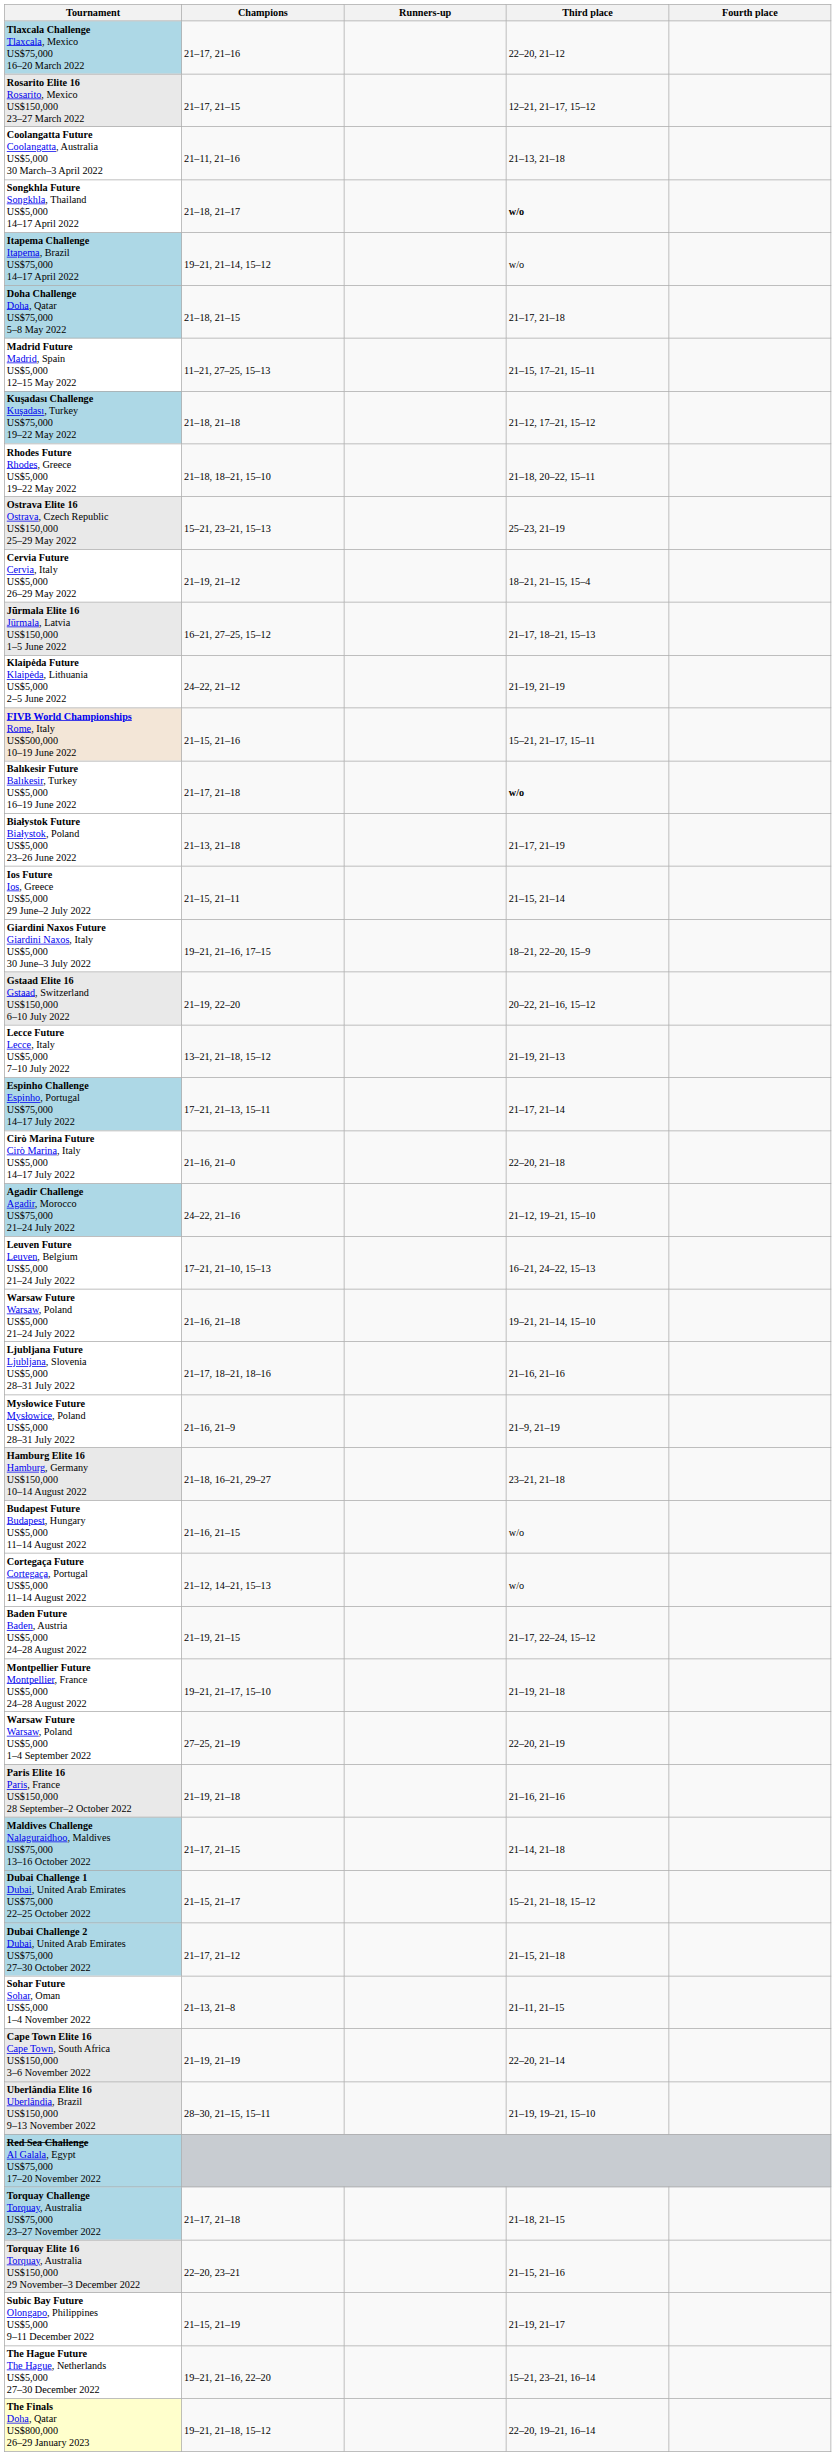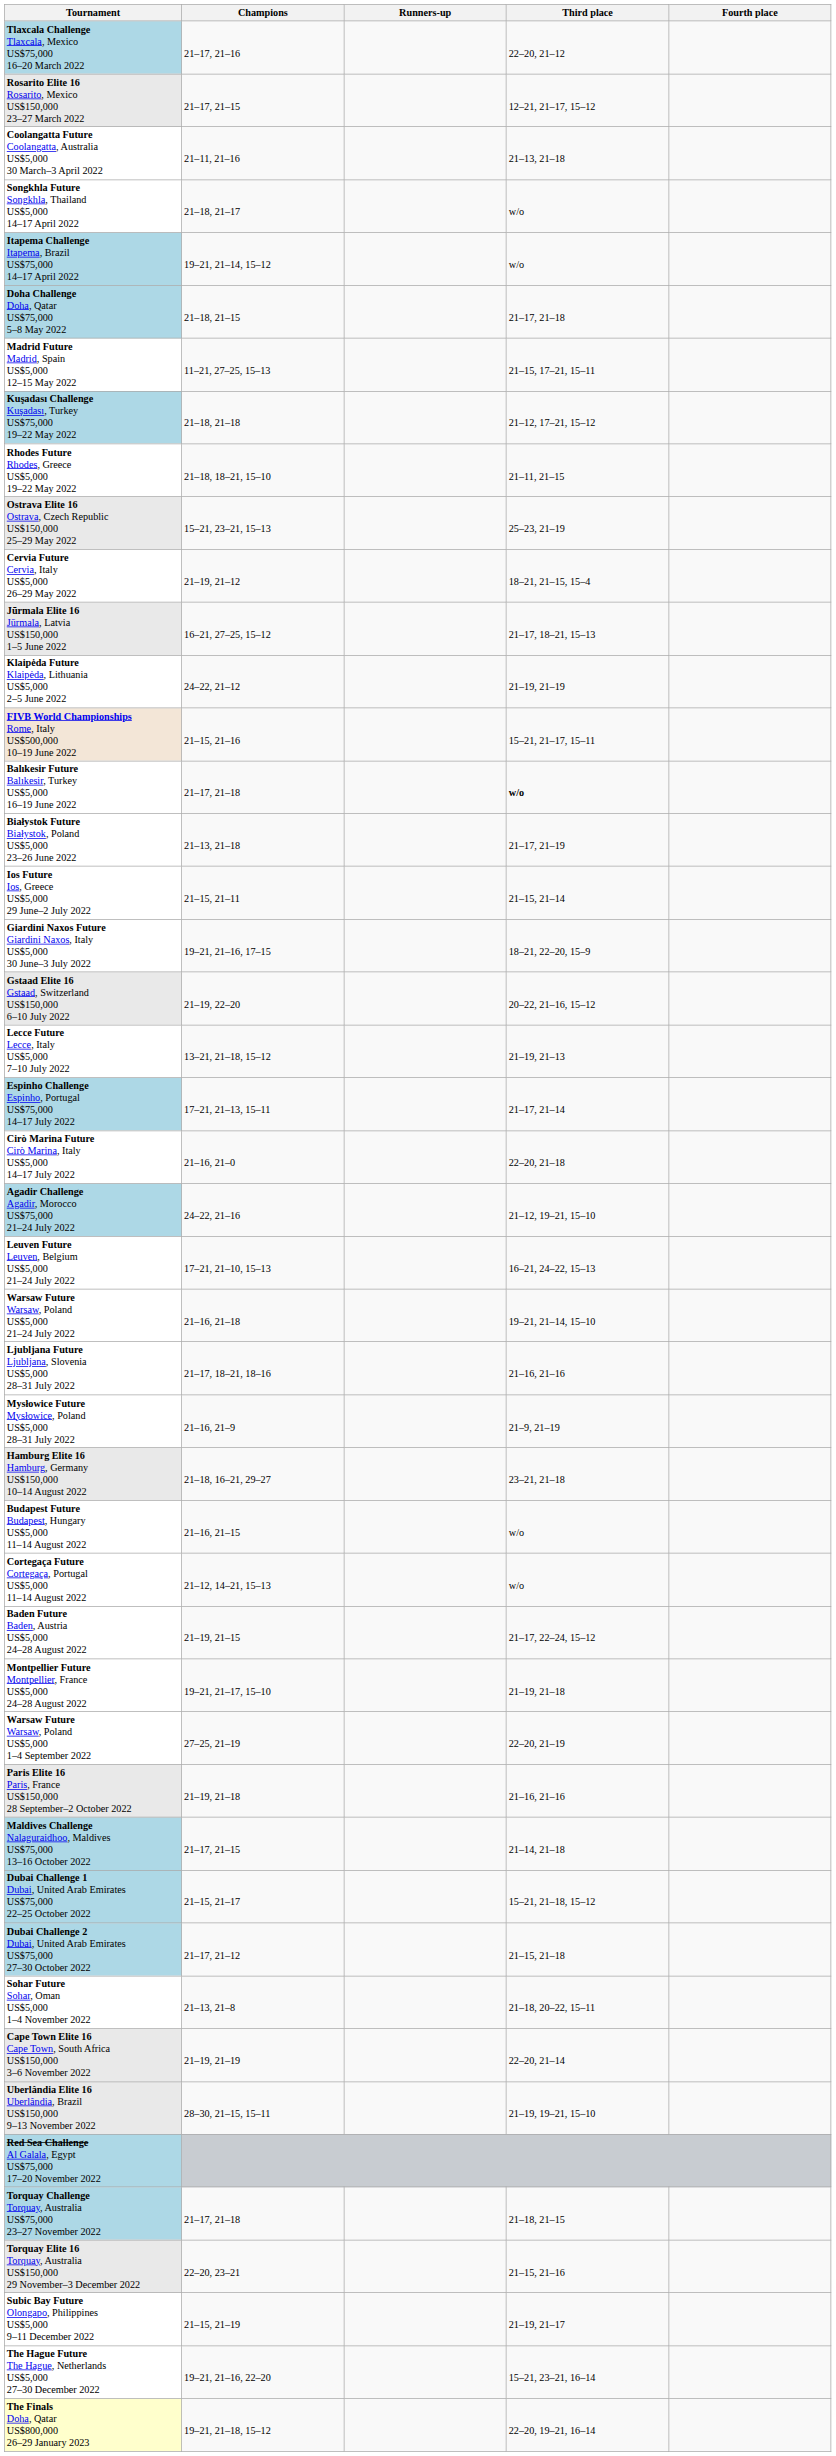Songkhla Future Songkhla, Thailand US$5,000 14–17 April 2022 | Third place: bold -> normal
Rhodes Future Rhodes, Greece US$5,000 19–22 May 2022 | Third place: 21–18, 20–22, 15–11 -> 21–11, 21–15
Sohar Future Sohar, Oman US$5,000 1–4 November 2022 | Third place: 21–11, 21–15 -> 21–18, 20–22, 15–11
